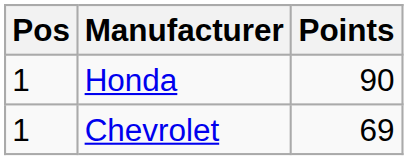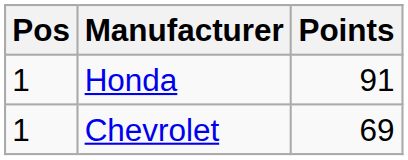Honda | Points: 90 -> 91
